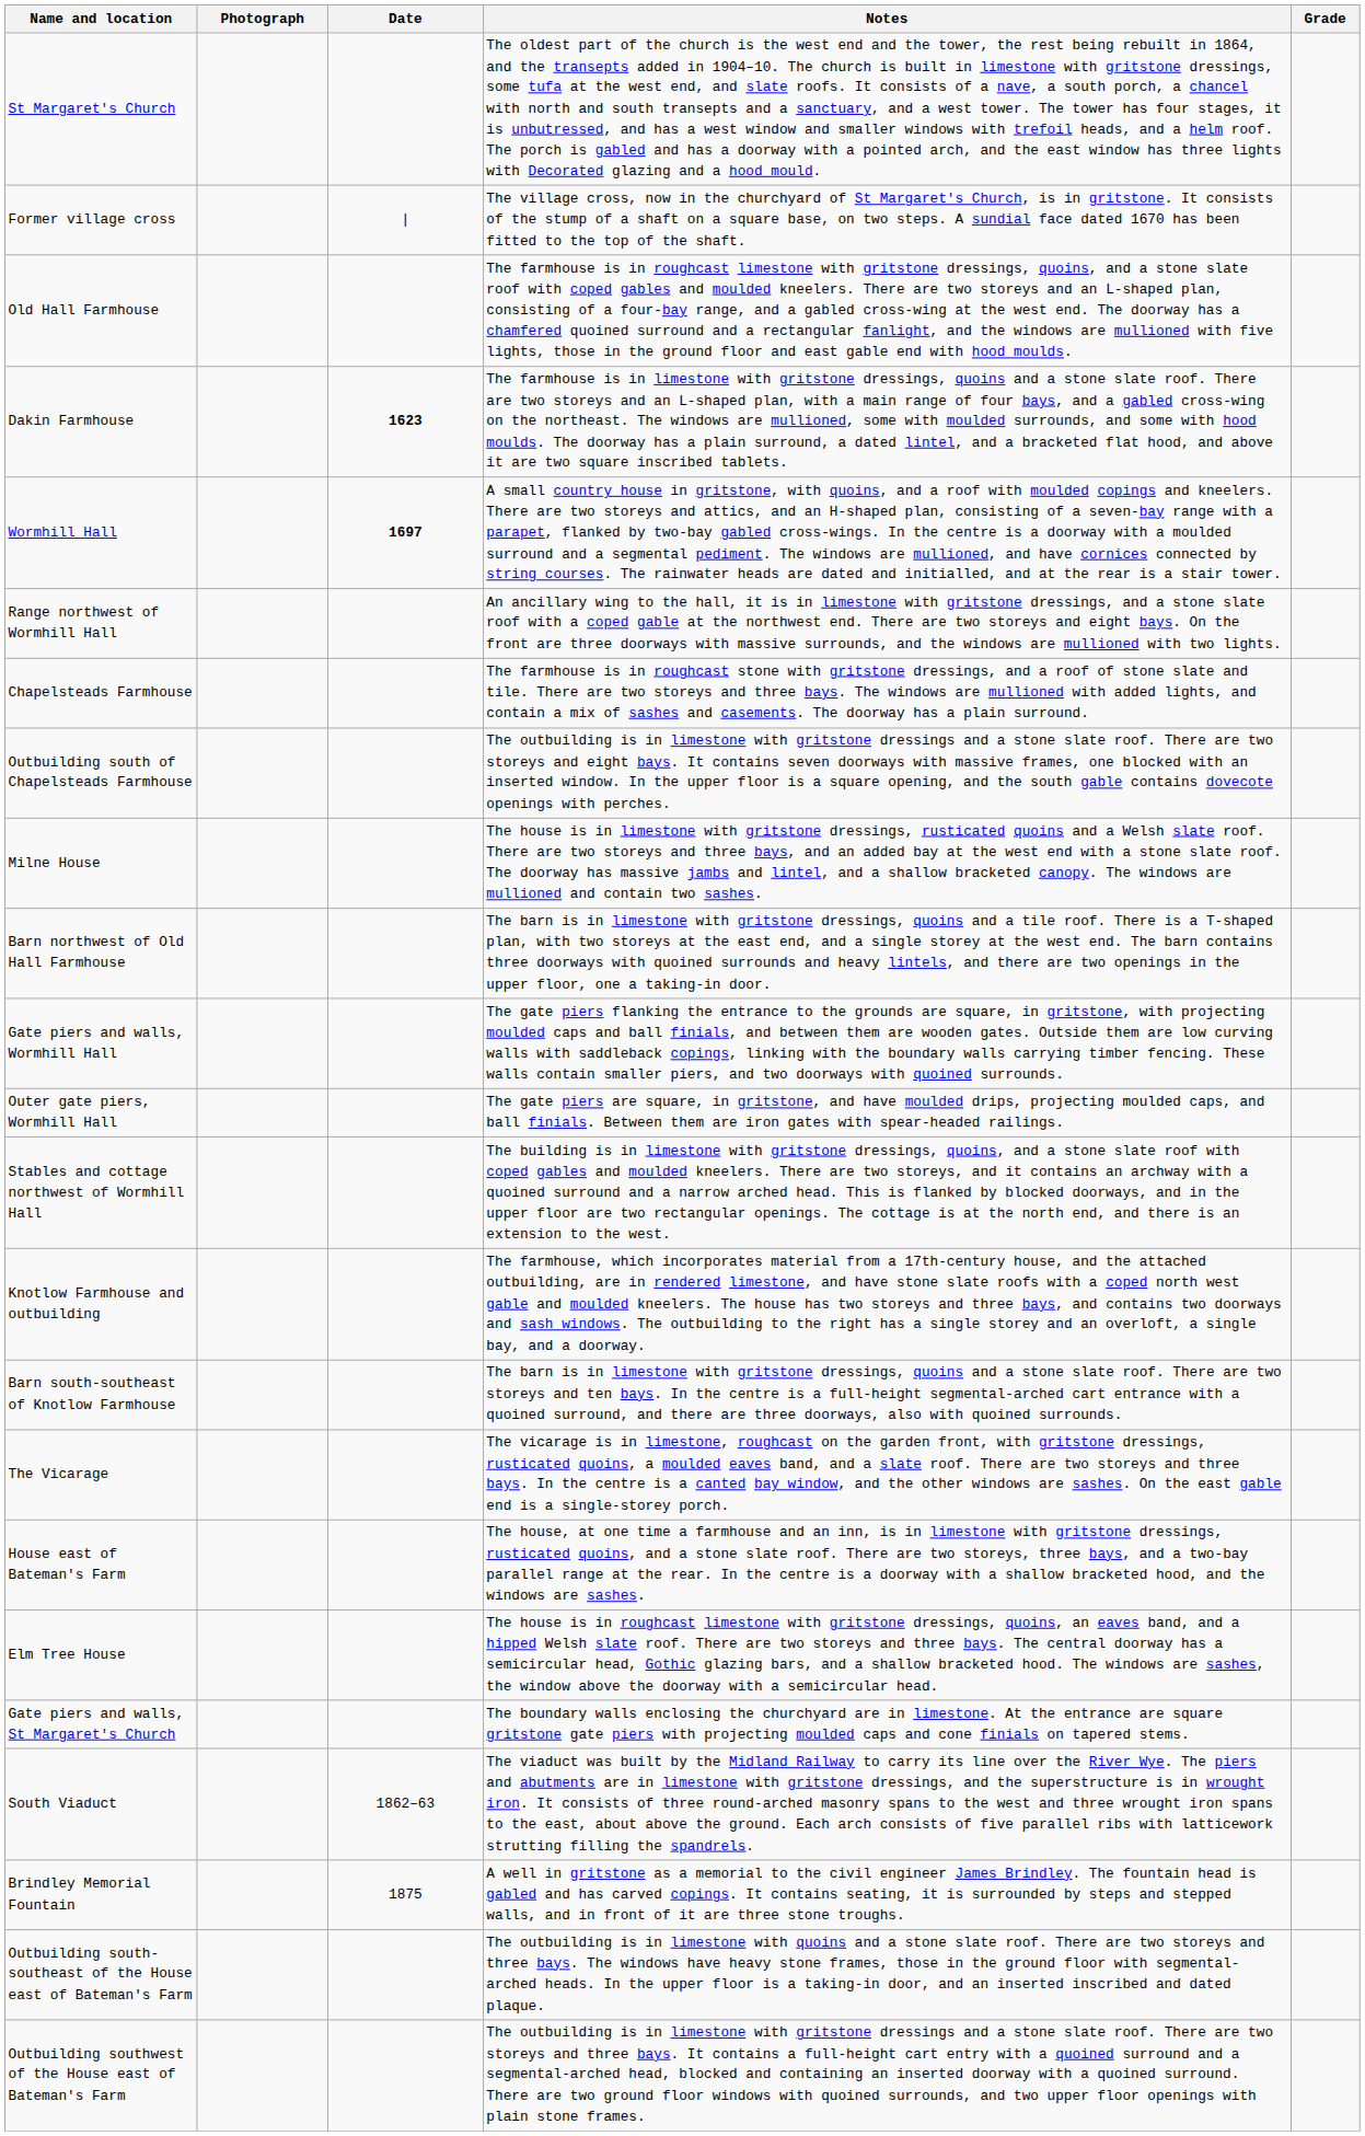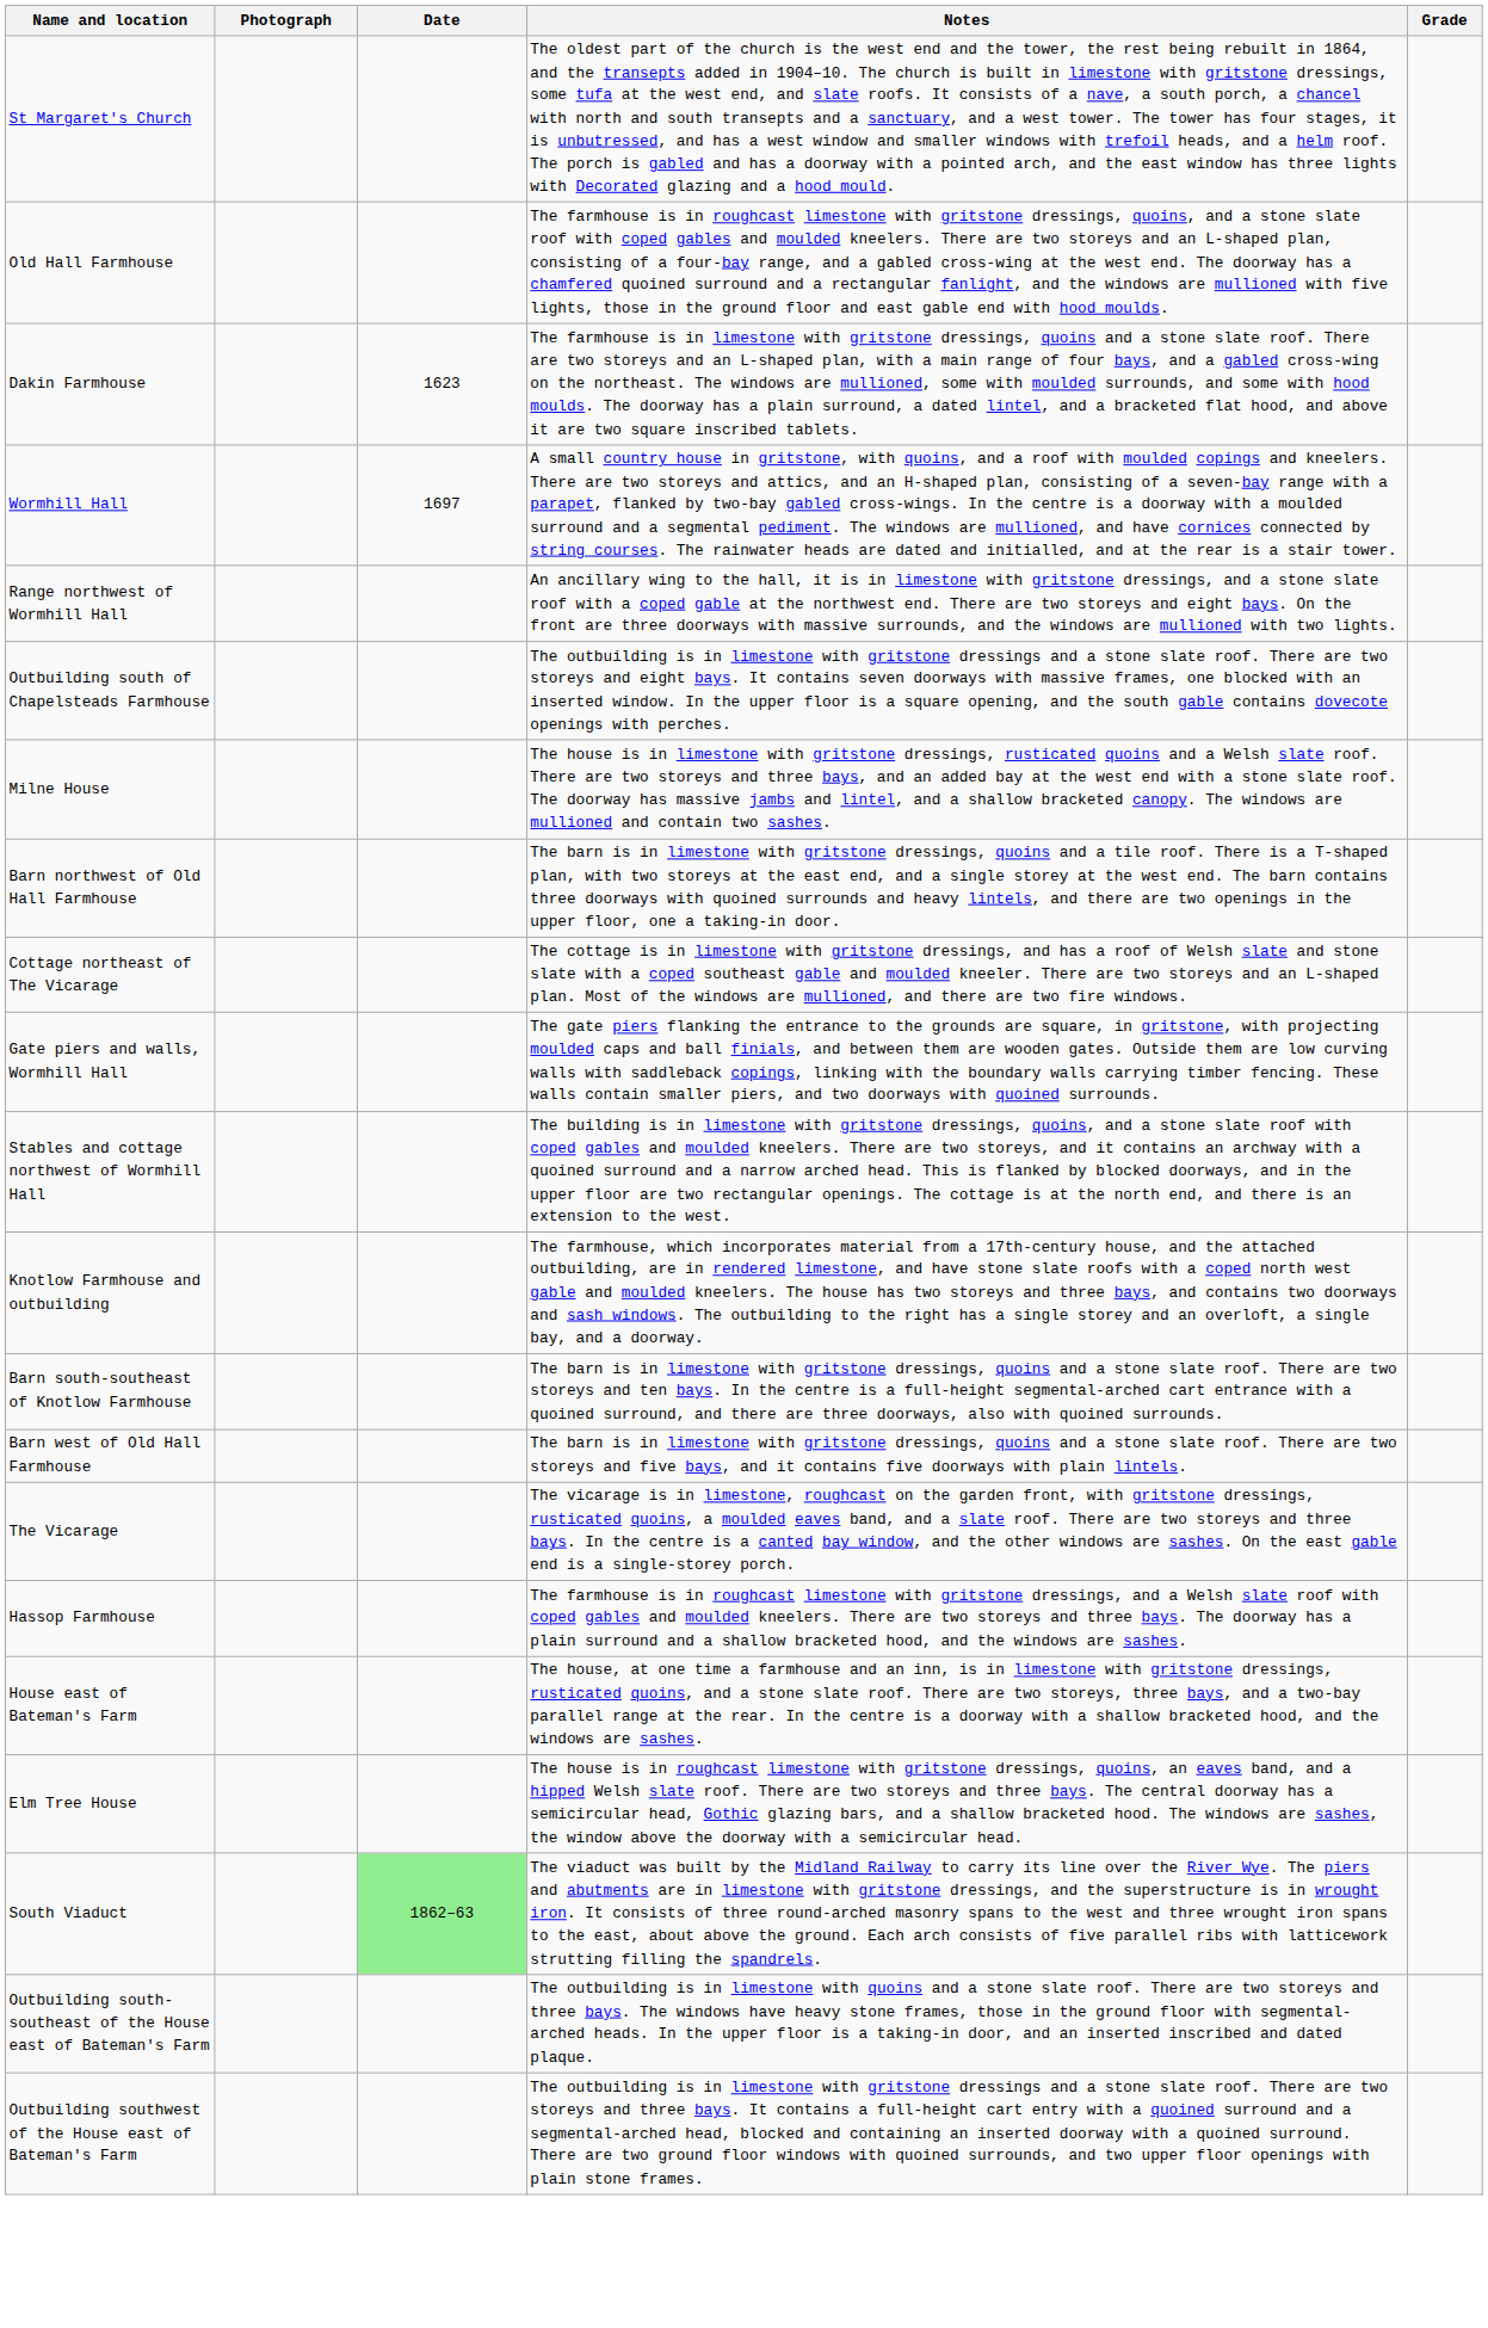- row: Former village cross | | | The village cross, now in the churchyard of St Margaret's Church, is in gritstone. It consists of the stump of a shaft on a square base, on two steps. A sundial face dated 1670 has been fitted to the top of the shaft.
Dakin Farmhouse | Date: bold -> normal
Wormhill Hall | Date: bold -> normal
- row: Chapelsteads Farmhouse | The farmhouse is in roughcast stone with gritstone dressings, and a roof of stone slate and tile. There are two storeys and three bays. The windows are mullioned with added lights, and contain a mix of sashes and casements. The doorway has a plain surround.
+ row: Cottage northeast of The Vicarage | The cottage is in limestone with gritstone dressings, and has a roof of Welsh slate and stone slate with a coped southeast gable and moulded kneeler. There are two storeys and an L-shaped plan. Most of the windows are mullioned, and there are two fire windows.
- row: Outer gate piers, Wormhill Hall | The gate piers are square, in gritstone, and have moulded drips, projecting moulded caps, and ball finials. Between them are iron gates with spear-headed railings.
+ row: Barn west of Old Hall Farmhouse | The barn is in limestone with gritstone dressings, quoins and a stone slate roof. There are two storeys and five bays, and it contains five doorways with plain lintels.
+ row: Hassop Farmhouse | The farmhouse is in roughcast limestone with gritstone dressings, and a Welsh slate roof with coped gables and moulded kneelers. There are two storeys and three bays. The doorway has a plain surround and a shallow bracketed hood, and the windows are sashes.
- row: Gate piers and walls, St Margaret's Church | The boundary walls enclosing the churchyard are in limestone. At the entrance are square gritstone gate piers with projecting moulded caps and cone finials on tapered stems.
South Viaduct | Date: no background -> lightgreen background
- row: Brindley Memorial Fountain | 1875 | A well in gritstone as a memorial to the civil engineer James Brindley. The fountain head is gabled and has carved copings. It contains seating, it is surrounded by steps and stepped walls, and in front of it are three stone troughs.
